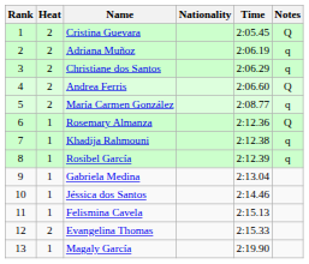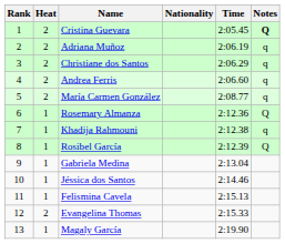Cristina Guevara | Notes: normal -> bold
Andrea Ferris | Notes: Q -> q
Rosibel García | Notes: q -> Q
